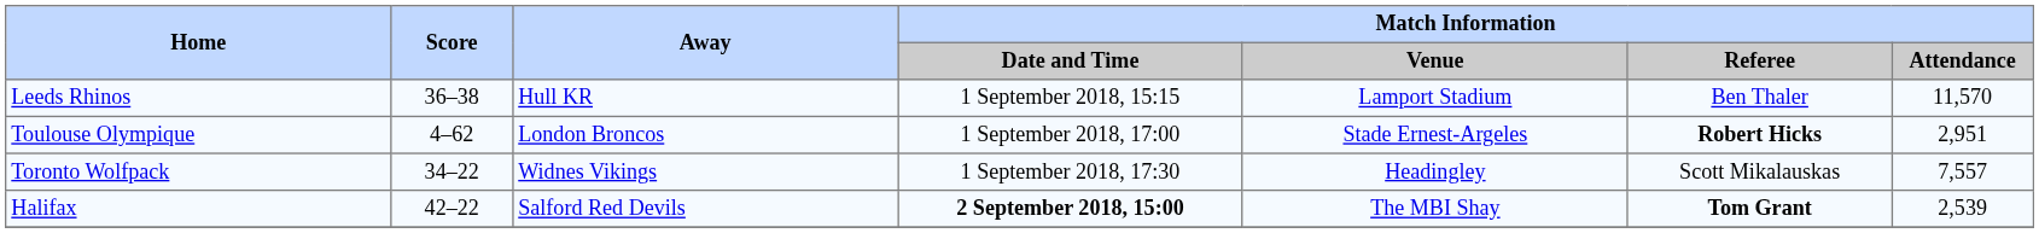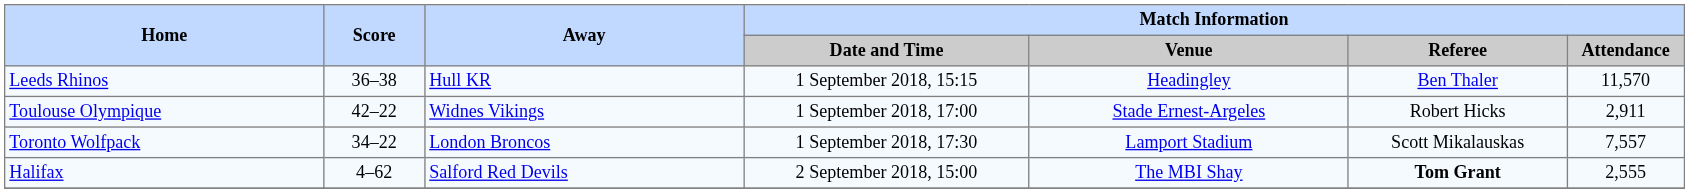Leeds Rhinos | Match Information / Venue: Lamport Stadium -> Headingley
Toulouse Olympique | Score: 4–62 -> 42–22
Toulouse Olympique | Away: London Broncos -> Widnes Vikings
Toulouse Olympique | Match Information / Referee: bold -> normal
Toulouse Olympique | Match Information / Attendance: 2,951 -> 2,911
Toronto Wolfpack | Away: Widnes Vikings -> London Broncos
Toronto Wolfpack | Match Information / Venue: Headingley -> Lamport Stadium
Halifax | Score: 42–22 -> 4–62
Halifax | Match Information / Date and Time: bold -> normal
Halifax | Match Information / Attendance: 2,539 -> 2,555
